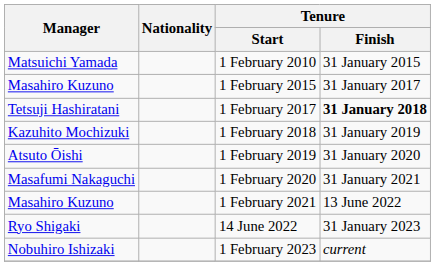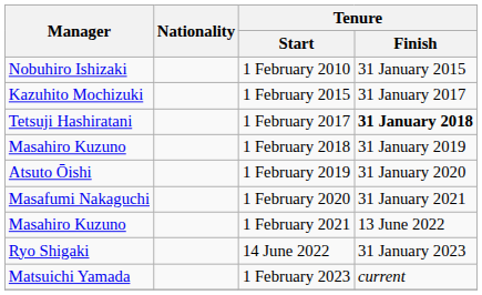1 February 2010 | Manager: Matsuichi Yamada -> Nobuhiro Ishizaki
1 February 2015 | Manager: Masahiro Kuzuno -> Kazuhito Mochizuki
1 February 2018 | Manager: Kazuhito Mochizuki -> Masahiro Kuzuno
1 February 2023 | Manager: Nobuhiro Ishizaki -> Matsuichi Yamada
